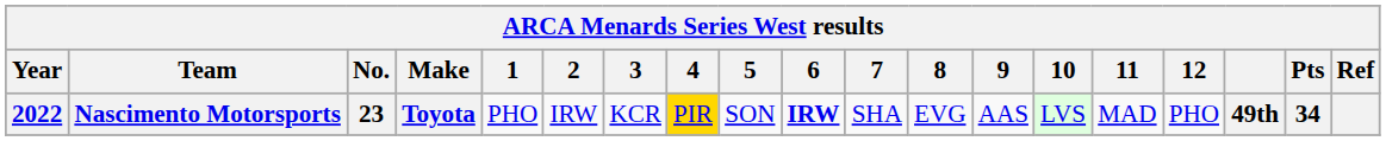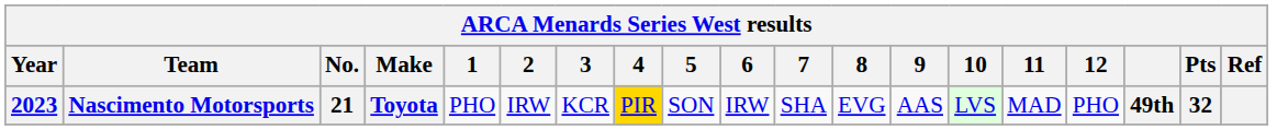Nascimento Motorsports | Year: 2022 -> 2023
Nascimento Motorsports | No.: 23 -> 21
Nascimento Motorsports | 6: bold -> normal
Nascimento Motorsports | Pts: 34 -> 32
